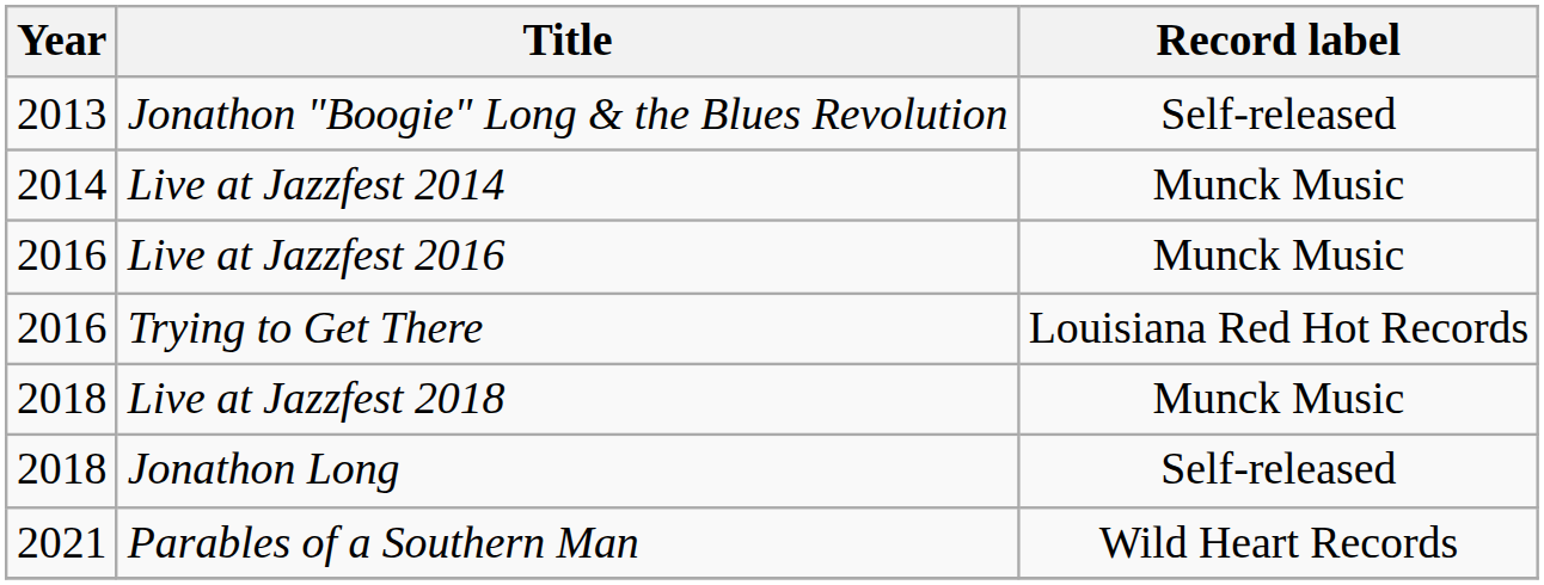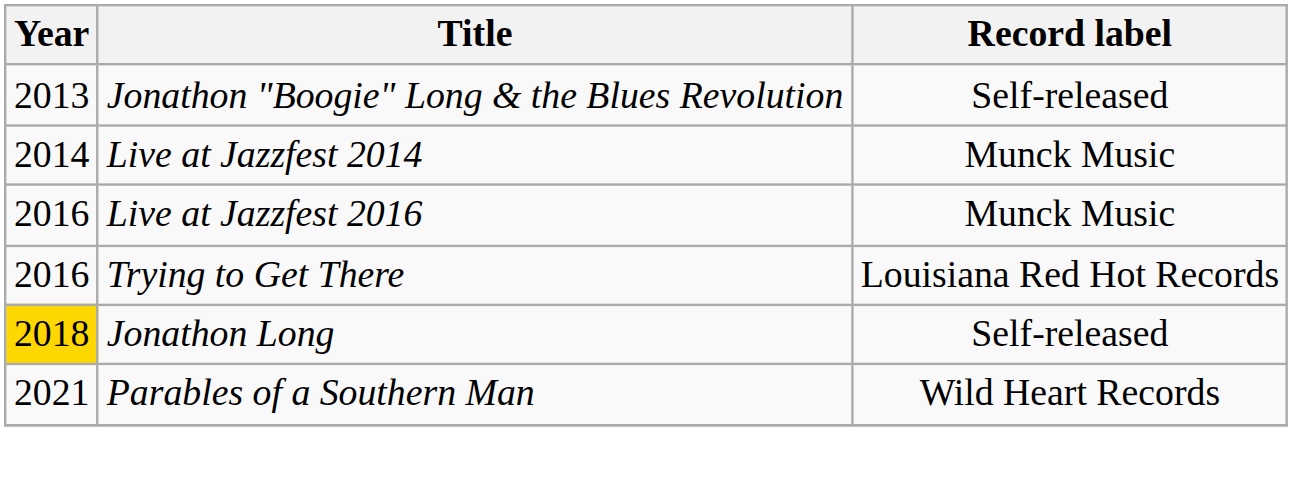- row: 2018 | Live at Jazzfest 2018 | Munck Music
Jonathon Long | Year: no background -> gold background
